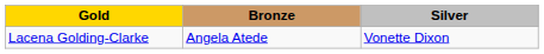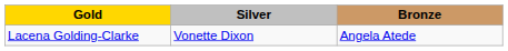columns swapped: Silver <-> Bronze
